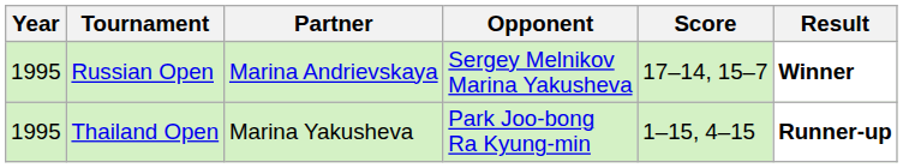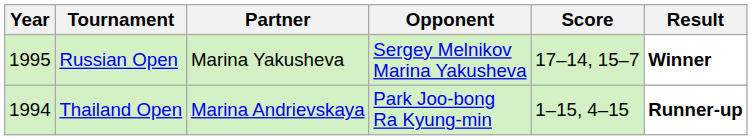Russian Open | Partner: Marina Andrievskaya -> Marina Yakusheva
Thailand Open | Year: 1995 -> 1994
Thailand Open | Partner: Marina Yakusheva -> Marina Andrievskaya
